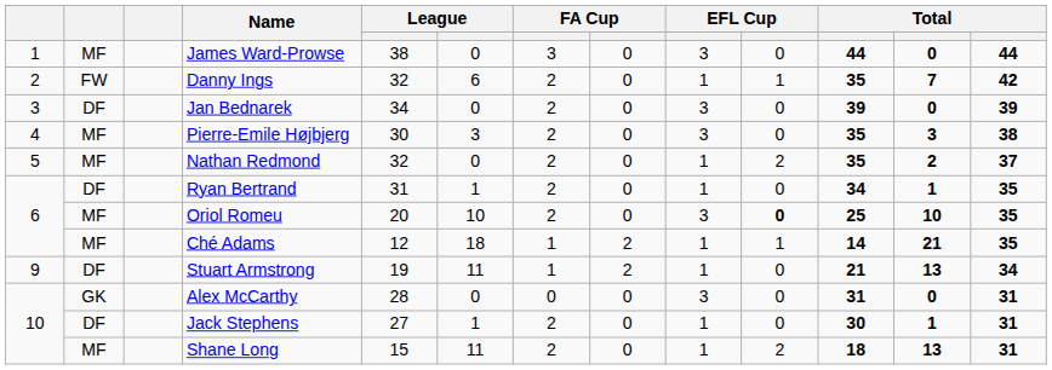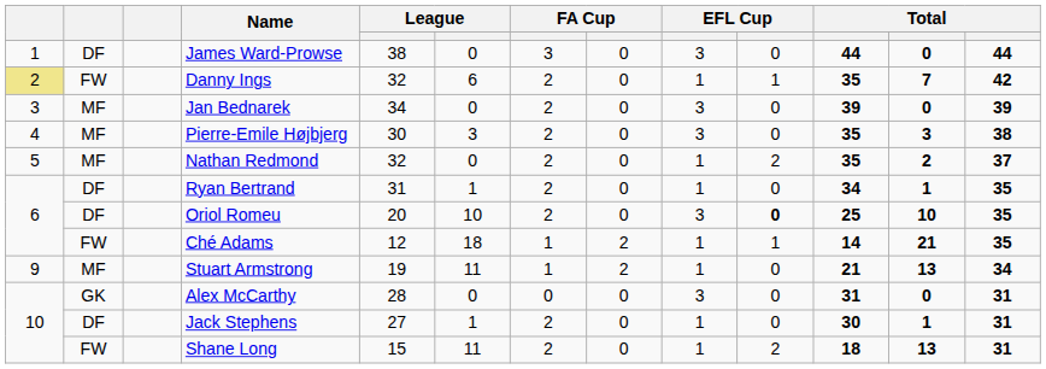James Ward-Prowse | column 2: MF -> DF
Danny Ings | column 1: no background -> khaki background
Jan Bednarek | column 2: DF -> MF
Oriol Romeu | column 2: MF -> DF
Ché Adams | column 2: MF -> FW
Stuart Armstrong | column 2: DF -> MF
Shane Long | column 2: MF -> FW
